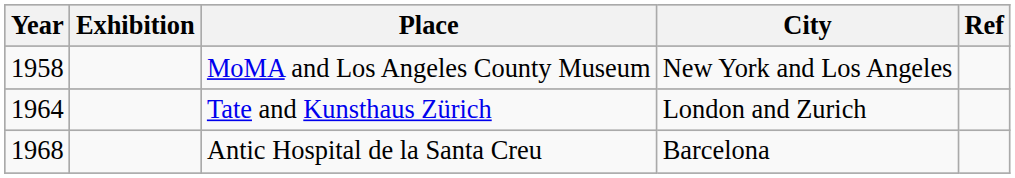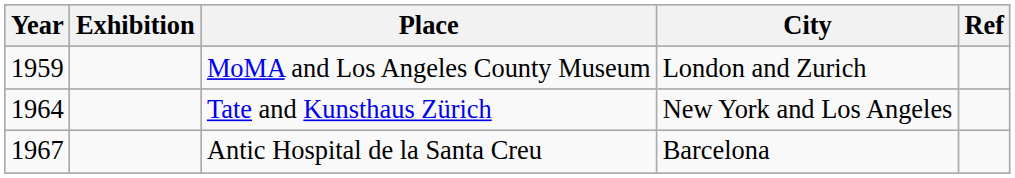MoMA and Los Angeles County Museum | Year: 1958 -> 1959
MoMA and Los Angeles County Museum | City: New York and Los Angeles -> London and Zurich
Tate and Kunsthaus Zürich | City: London and Zurich -> New York and Los Angeles
Antic Hospital de la Santa Creu | Year: 1968 -> 1967
